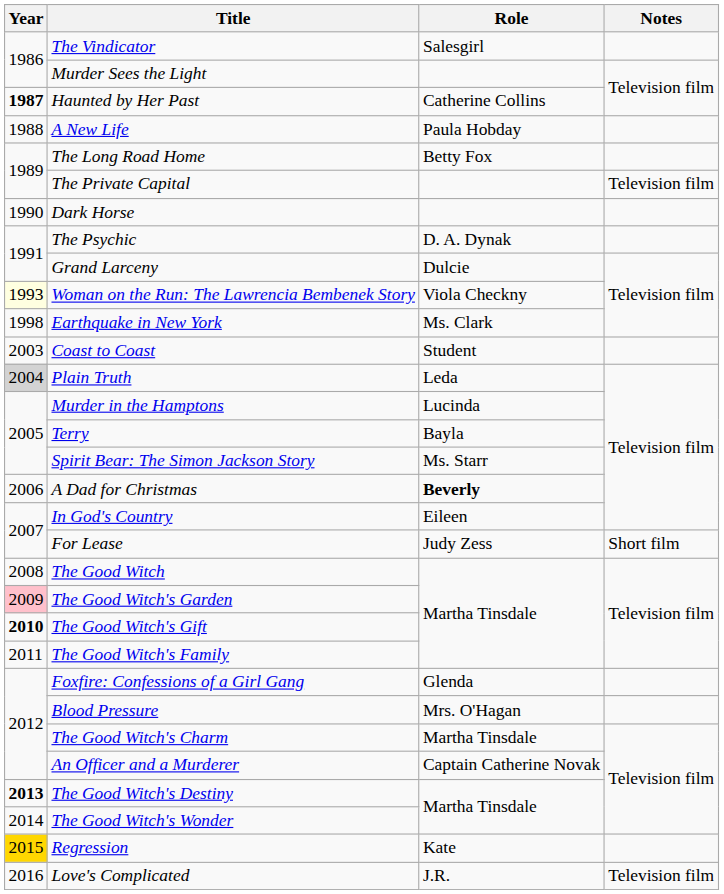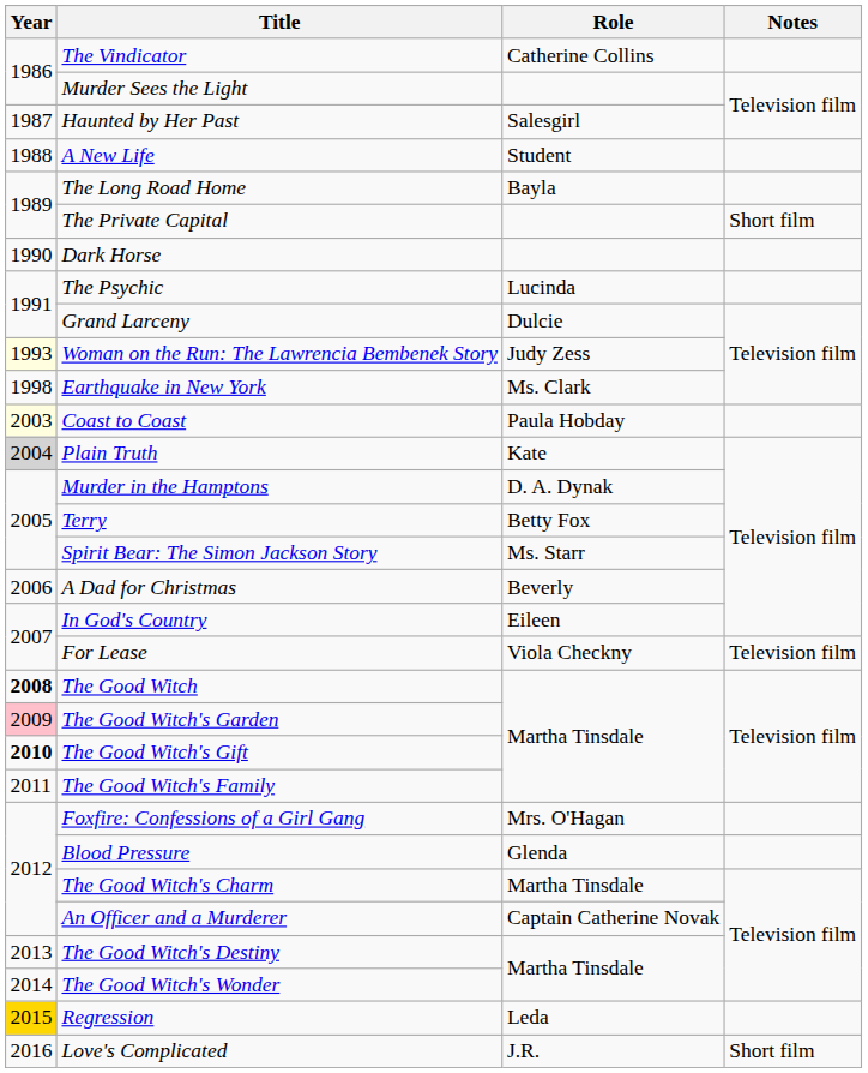The Vindicator | Role: Salesgirl -> Catherine Collins
Haunted by Her Past | Year: bold -> normal
Haunted by Her Past | Role: Catherine Collins -> Salesgirl
A New Life | Role: Paula Hobday -> Student
The Long Road Home | Role: Betty Fox -> Bayla
The Private Capital | Notes: Television film -> Short film
The Psychic | Role: D. A. Dynak -> Lucinda
Woman on the Run: The Lawrencia Bembenek Story | Role: Viola Checkny -> Judy Zess
Coast to Coast | Year: no background -> lightyellow background
Coast to Coast | Role: Student -> Paula Hobday
Plain Truth | Role: Leda -> Kate
Murder in the Hamptons | Role: Lucinda -> D. A. Dynak
Terry | Role: Bayla -> Betty Fox
A Dad for Christmas | Role: bold -> normal
For Lease | Role: Judy Zess -> Viola Checkny
For Lease | Notes: Short film -> Television film
The Good Witch | Year: normal -> bold
Foxfire: Confessions of a Girl Gang | Role: Glenda -> Mrs. O'Hagan
Blood Pressure | Role: Mrs. O'Hagan -> Glenda
The Good Witch's Destiny | Year: bold -> normal
Regression | Role: Kate -> Leda
Love's Complicated | Notes: Television film -> Short film
